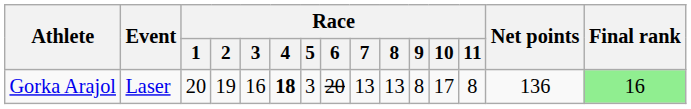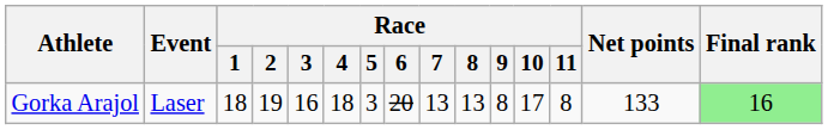Gorka Arajol | Race / 1: 20 -> 18
Gorka Arajol | Race / 4: bold -> normal
Gorka Arajol | Net points: 136 -> 133
